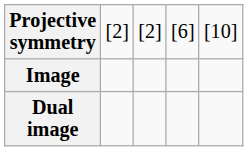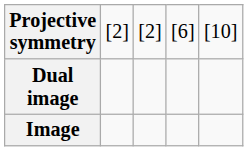rows swapped: Image <-> Dual image
